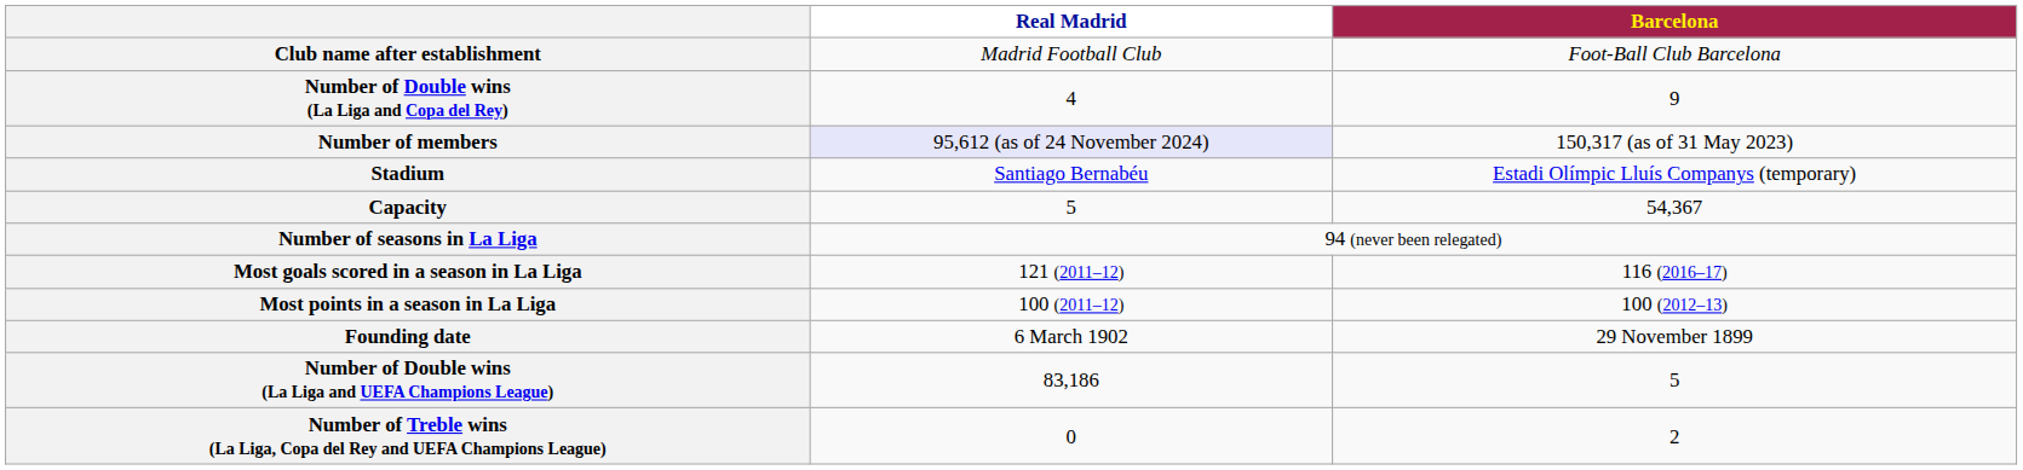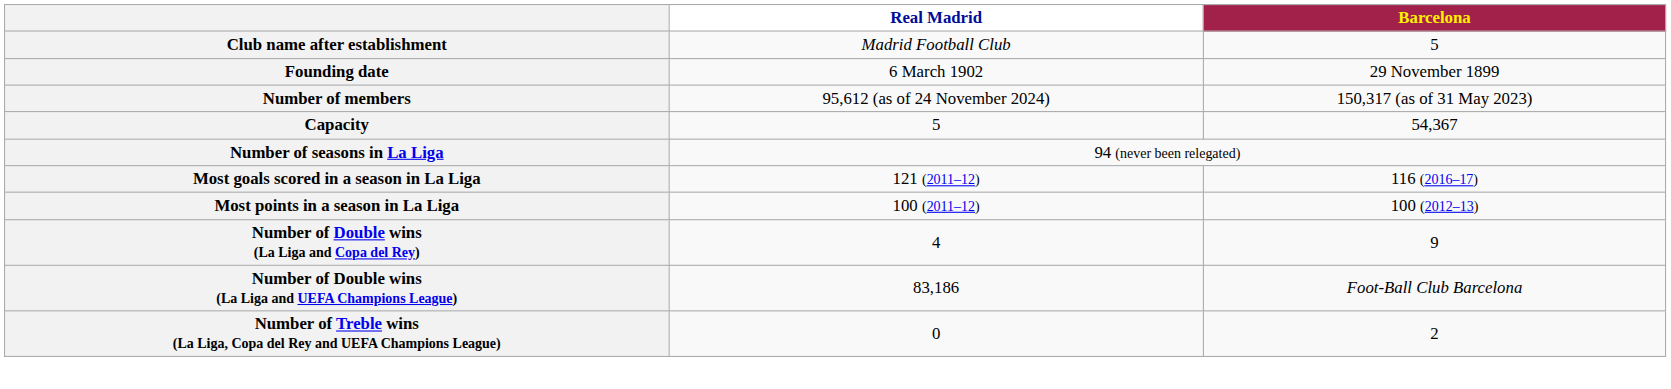Club name after establishment | Barcelona: Foot-Ball Club Barcelona -> 5
rows swapped: Founding date <-> Number of Double wins (La Liga and Copa del Rey)
Number of members | Real Madrid: lavender background -> no background
- row: Stadium | Santiago Bernabéu | Estadi Olímpic Lluís Companys (temporary)
Number of Double wins (La Liga and UEFA Champions League) | Barcelona: 5 -> Foot-Ball Club Barcelona
